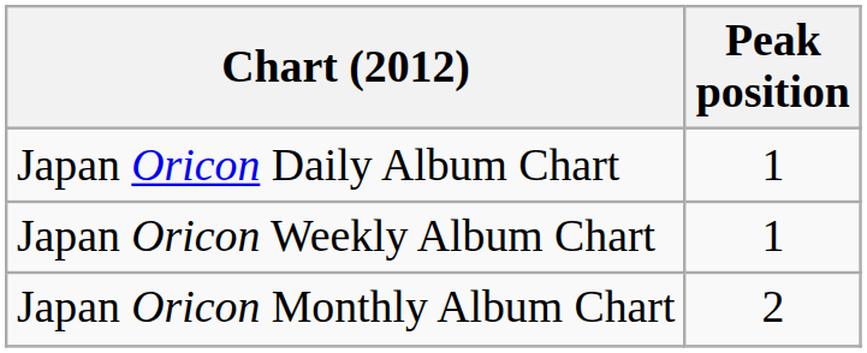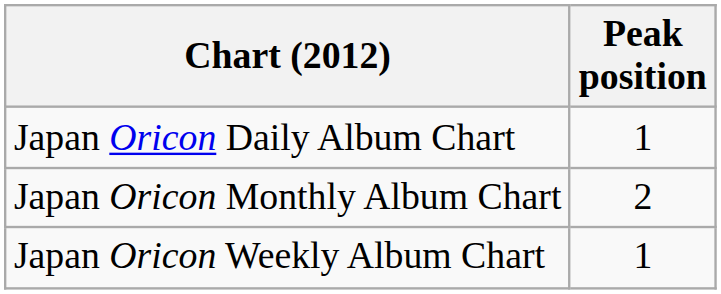rows swapped: Japan Oricon Weekly Album Chart <-> Japan Oricon Monthly Album Chart
